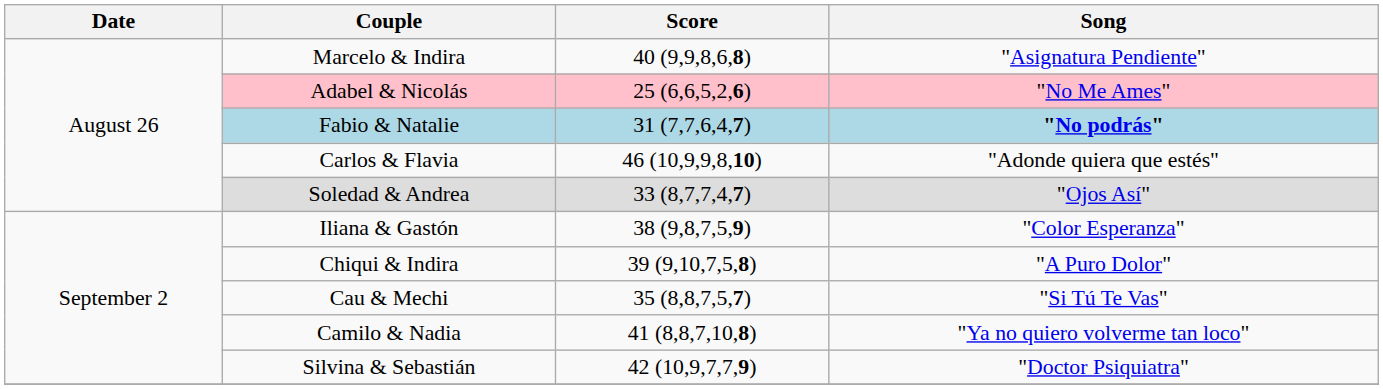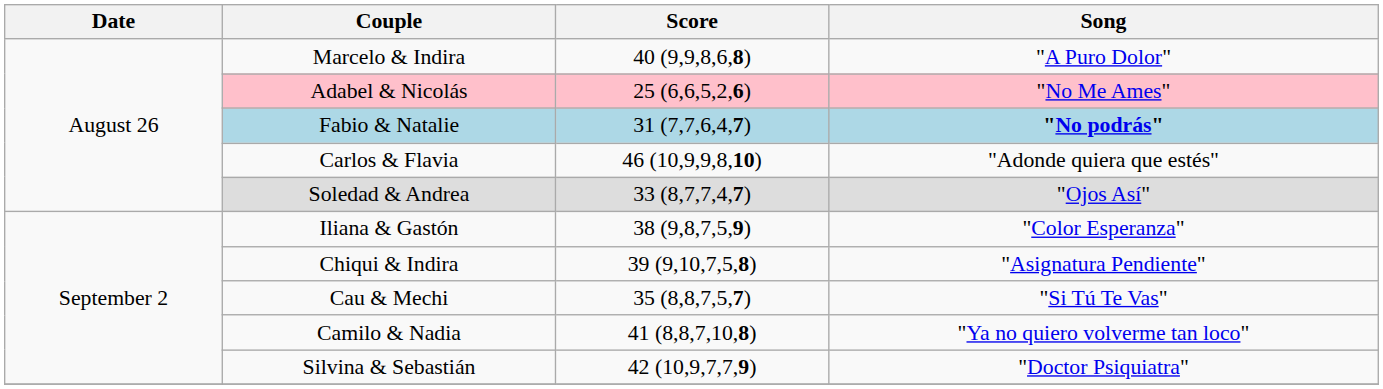Marcelo & Indira | Song: "Asignatura Pendiente" -> "A Puro Dolor"
Chiqui & Indira | Song: "A Puro Dolor" -> "Asignatura Pendiente"
